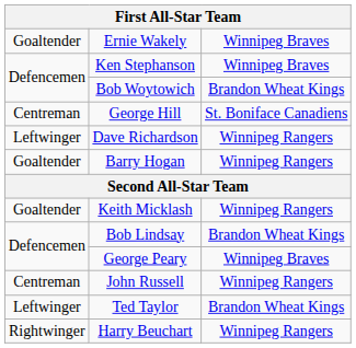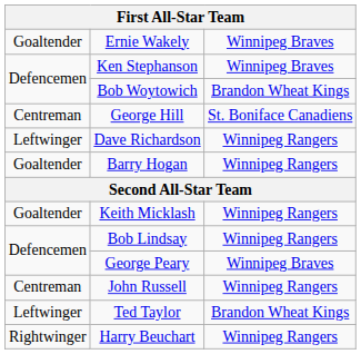Bob Lindsay | column 3: Brandon Wheat Kings -> Winnipeg Rangers
